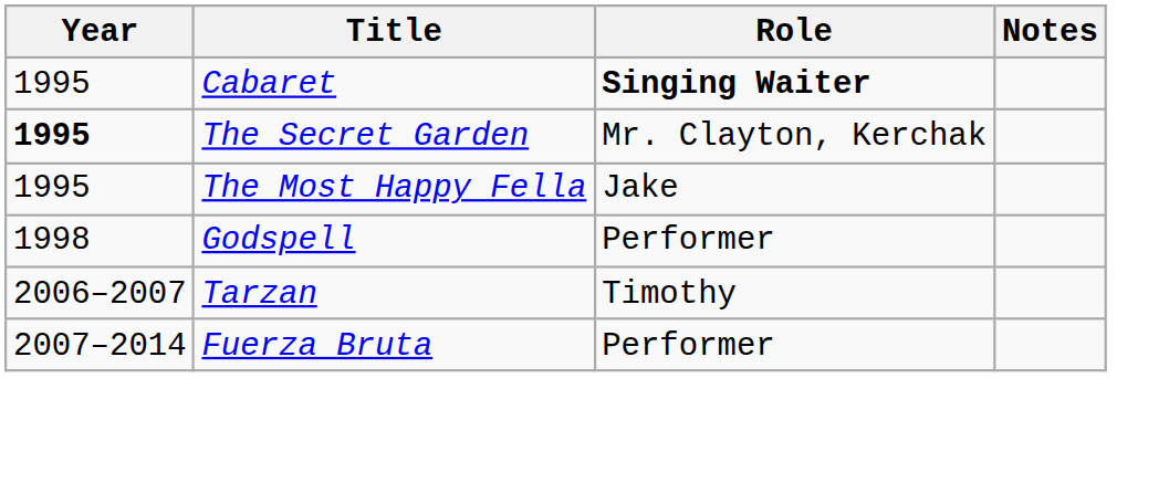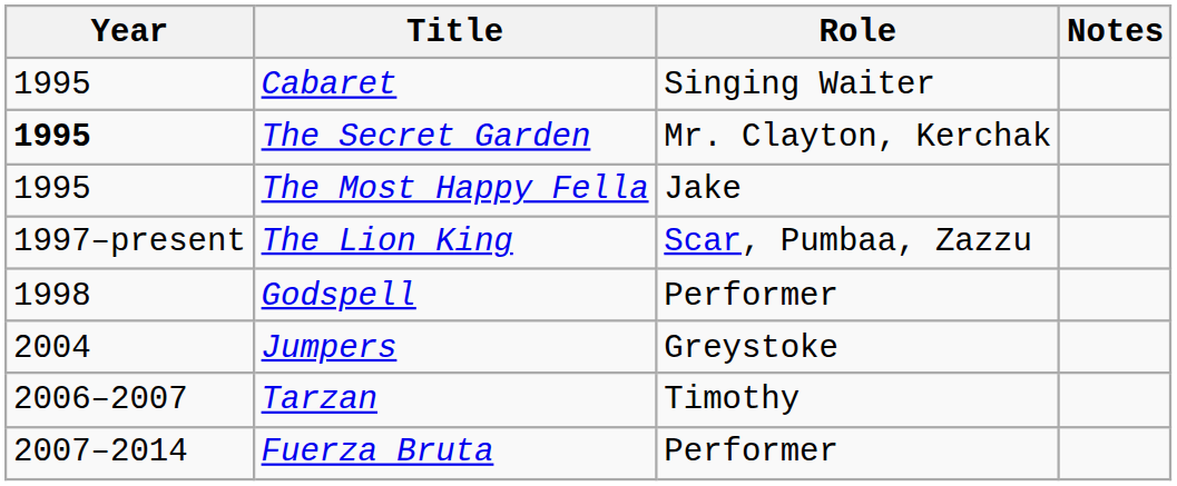Cabaret | Role: bold -> normal
+ row: 1997–present | The Lion King | Scar, Pumbaa, Zazzu
+ row: 2004 | Jumpers | Greystoke
